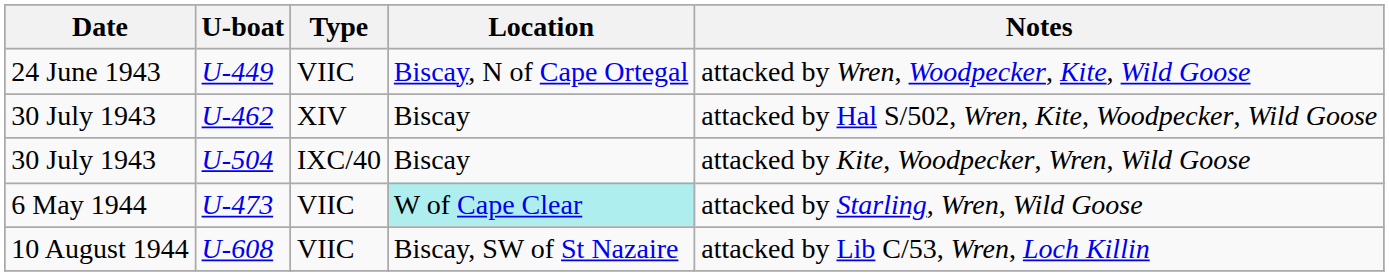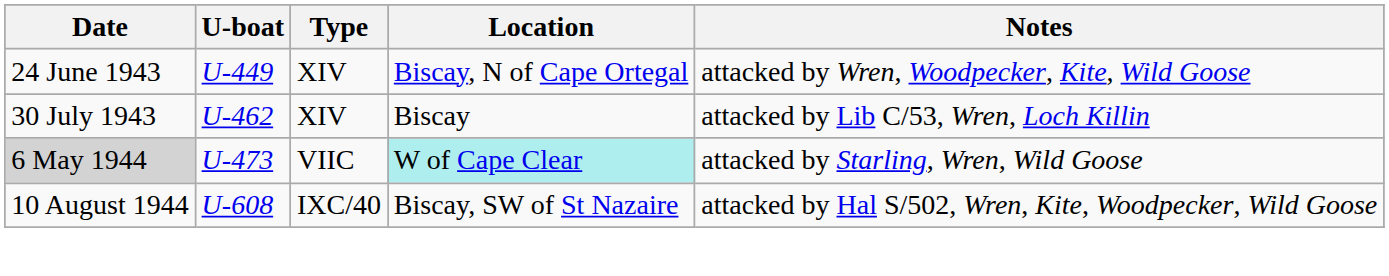U-449 | Type: VIIC -> XIV
U-462 | Notes: attacked by Hal S/502, Wren, Kite, Woodpecker, Wild Goose -> attacked by Lib C/53, Wren, Loch Killin
- row: 30 July 1943 | U-504 | IXC/40 | Biscay | attacked by Kite, Woodpecker, Wren, Wild Goose
U-473 | Date: no background -> lightgrey background
U-608 | Type: VIIC -> IXC/40
U-608 | Notes: attacked by Lib C/53, Wren, Loch Killin -> attacked by Hal S/502, Wren, Kite, Woodpecker, Wild Goose
